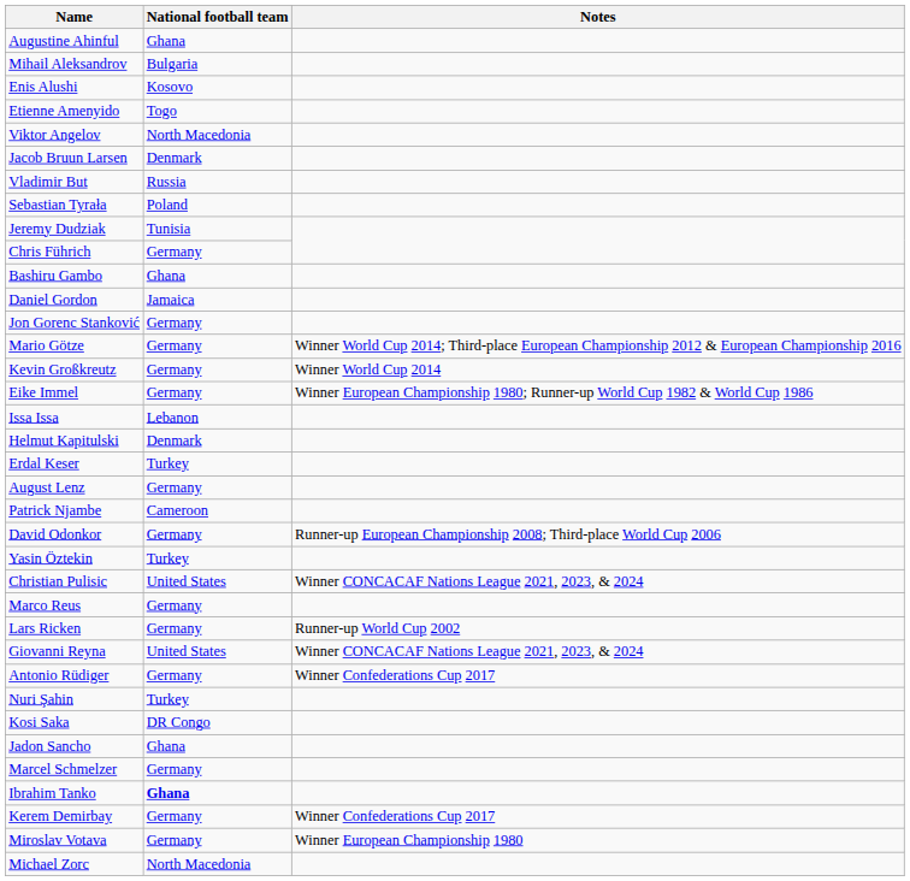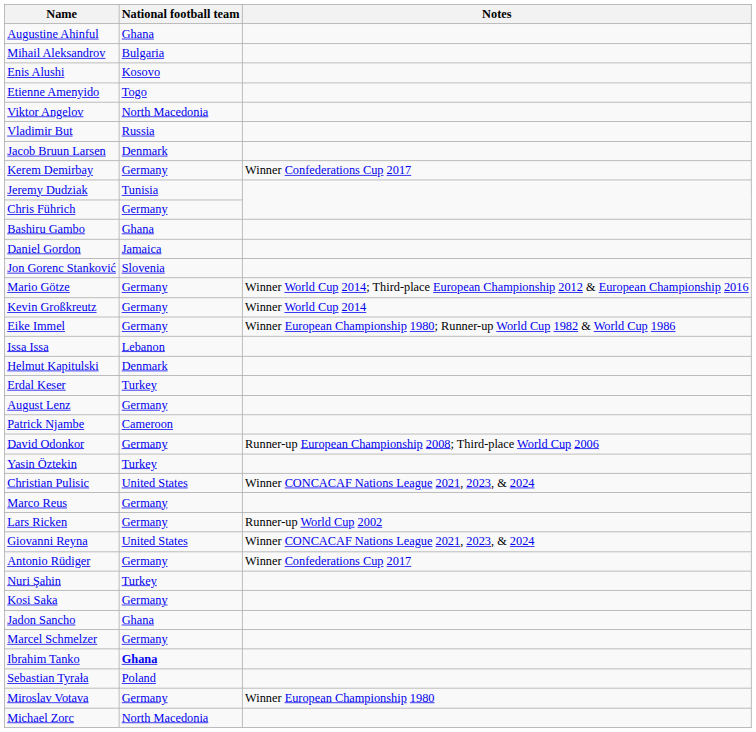rows swapped: Jacob Bruun Larsen <-> Vladimir But
rows swapped: Kerem Demirbay <-> Sebastian Tyrała
Jon Gorenc Stanković | National football team: Germany -> Slovenia
Kosi Saka | National football team: DR Congo -> Germany
